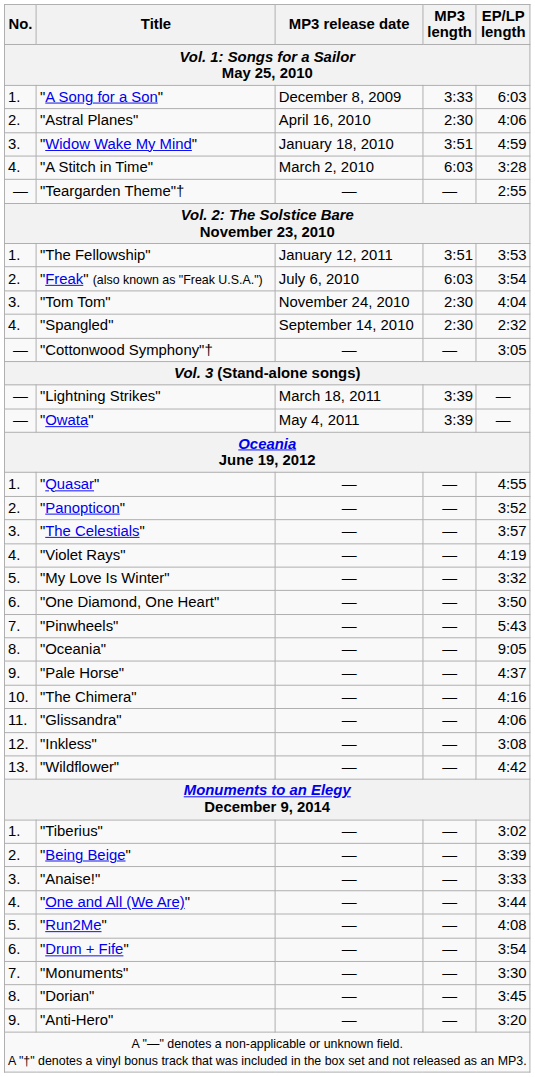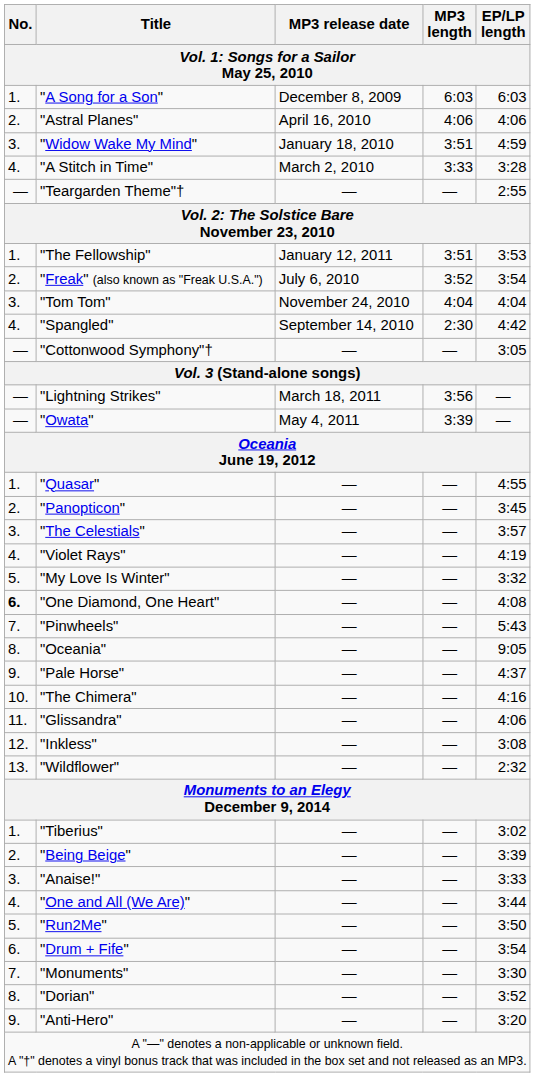"A Song for a Son" | column 4: 3:33 -> 6:03
"Astral Planes" | column 4: 2:30 -> 4:06
"A Stitch in Time" | column 4: 6:03 -> 3:33
"Freak" (also known as "Freak U.S.A.") | column 4: 6:03 -> 3:52
"Tom Tom" | column 4: 2:30 -> 4:04
"Spangled" | column 5: 2:32 -> 4:42
"Lightning Strikes" | column 4: 3:39 -> 3:56
"Panopticon" | column 5: 3:52 -> 3:45
"One Diamond, One Heart" | column 1: normal -> bold
"One Diamond, One Heart" | column 5: 3:50 -> 4:08
"Wildflower" | column 5: 4:42 -> 2:32
"Run2Me" | column 5: 4:08 -> 3:50
"Dorian" | column 5: 3:45 -> 3:52
